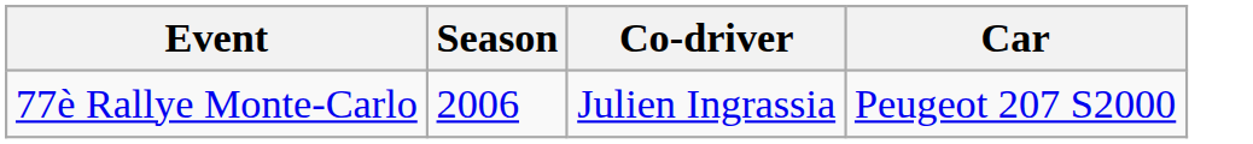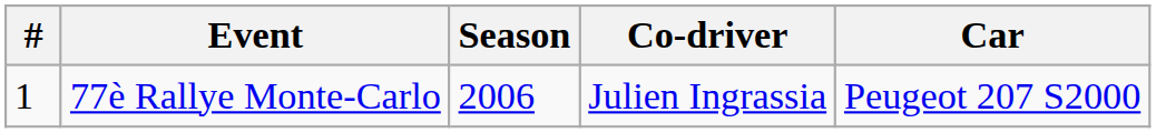+ column: # | 1
